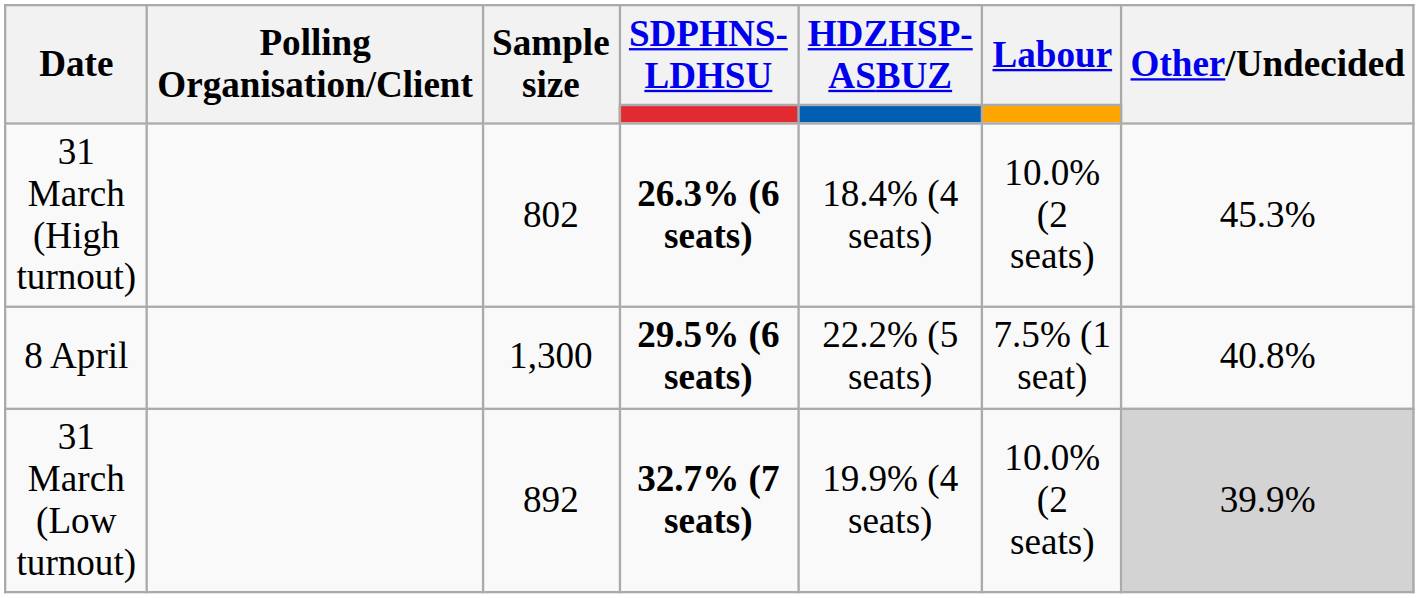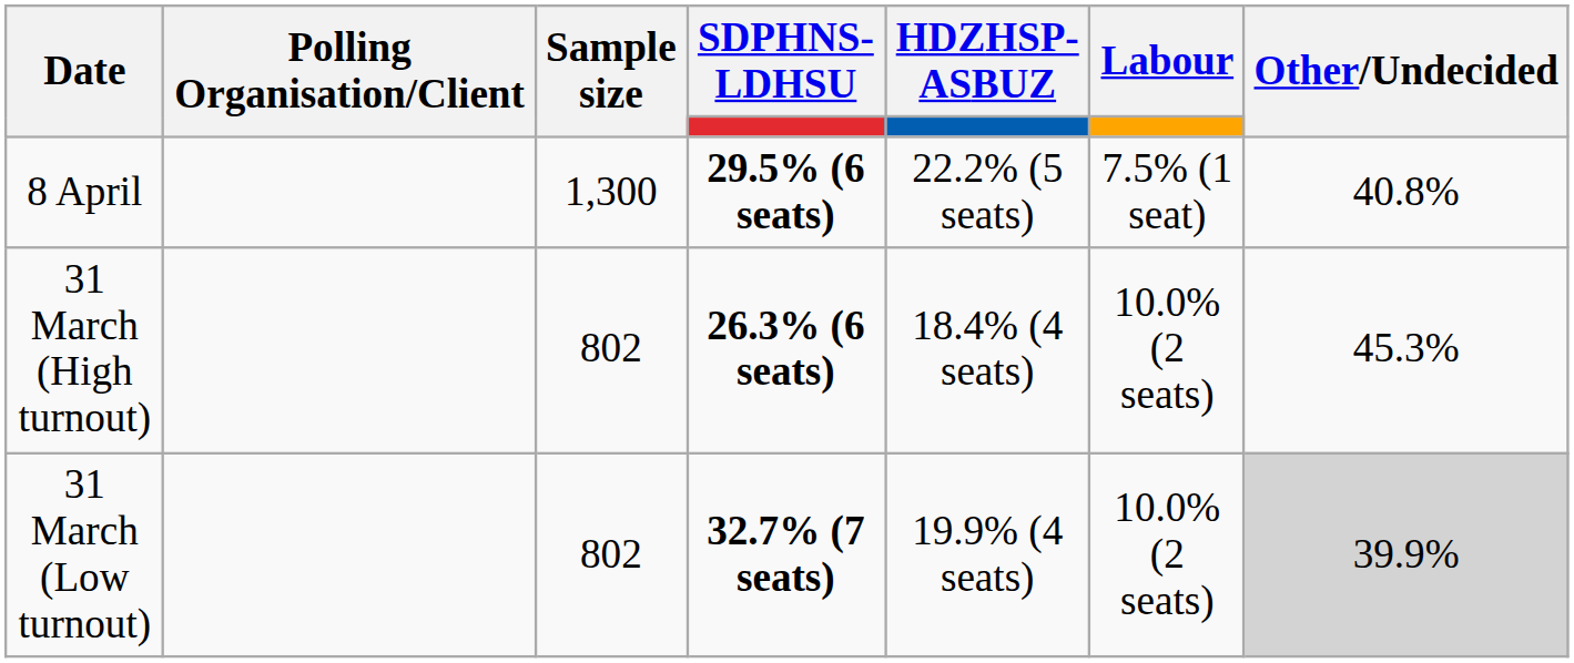rows swapped: 8 April <-> 31 March (High turnout)
31 March (Low turnout) | Sample size: 892 -> 802
